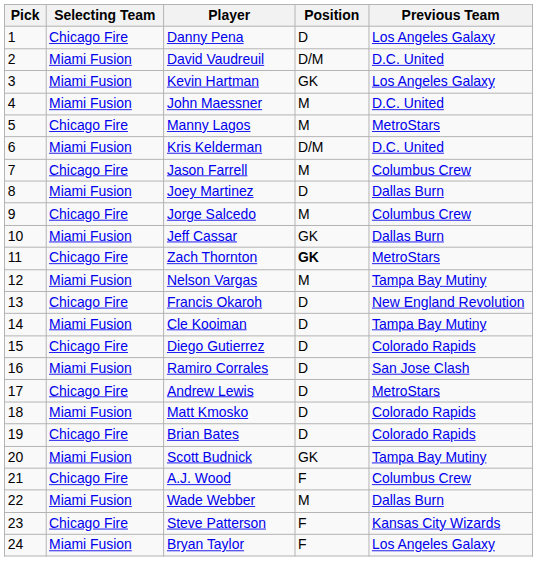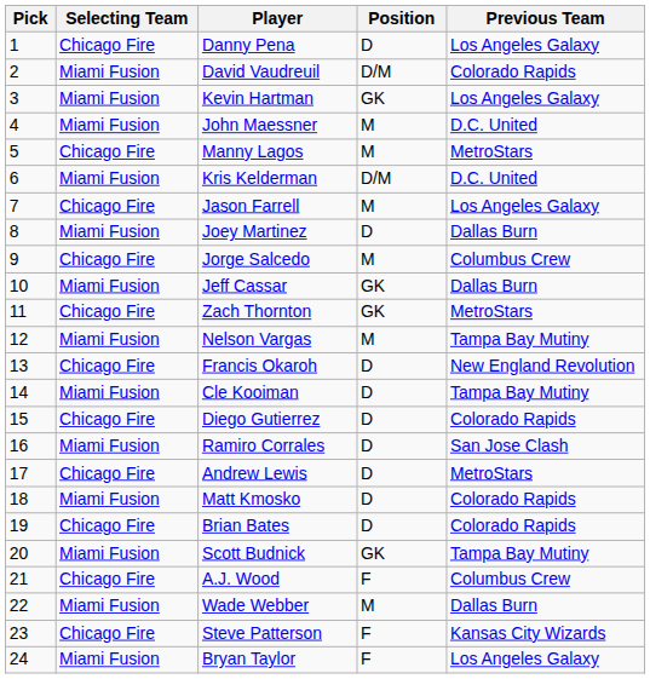David Vaudreuil | Previous Team: D.C. United -> Colorado Rapids
Jason Farrell | Previous Team: Columbus Crew -> Los Angeles Galaxy
Zach Thornton | Position: bold -> normal
